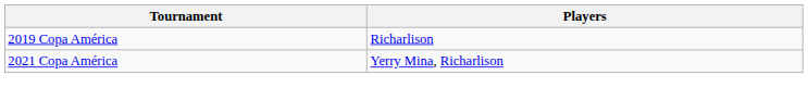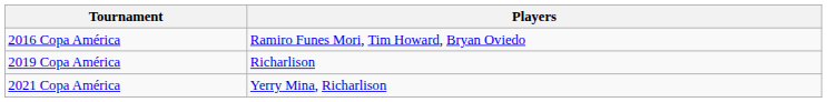+ row: 2016 Copa América | Ramiro Funes Mori, Tim Howard, Bryan Oviedo
